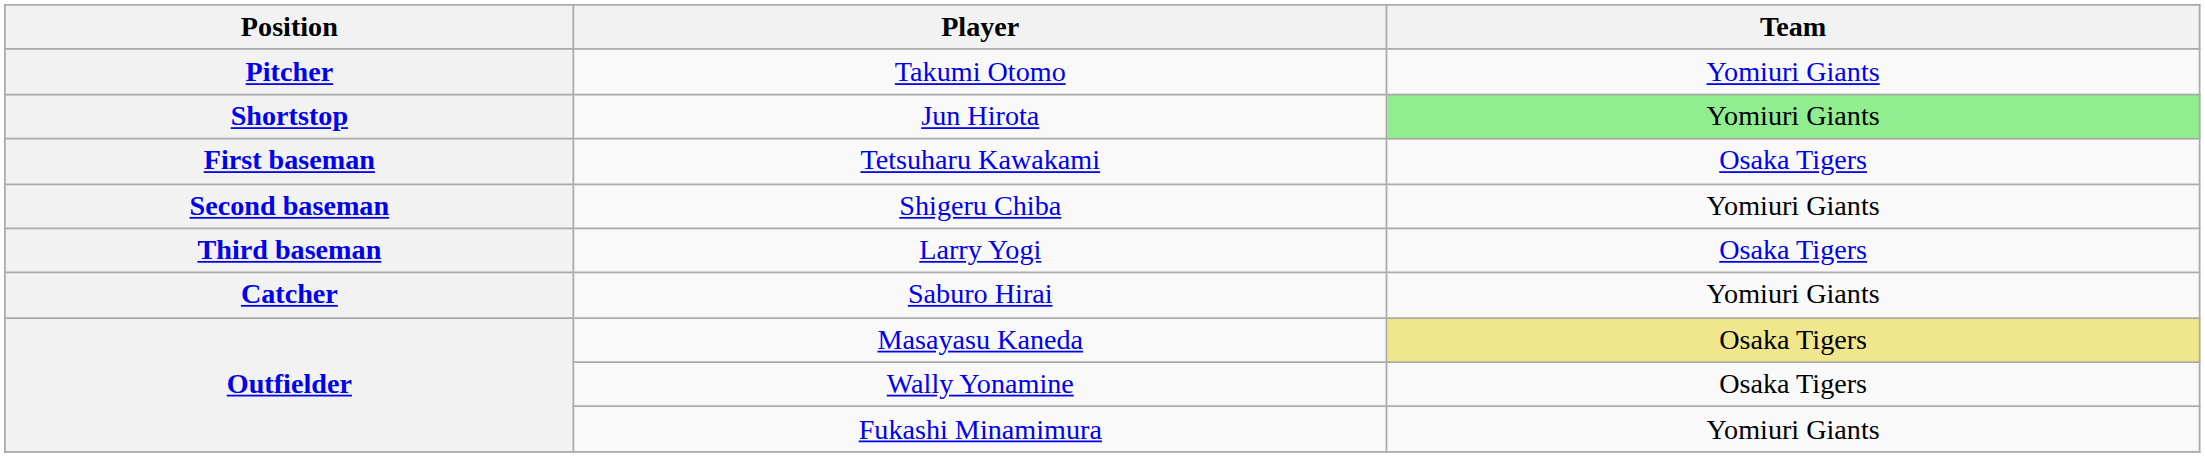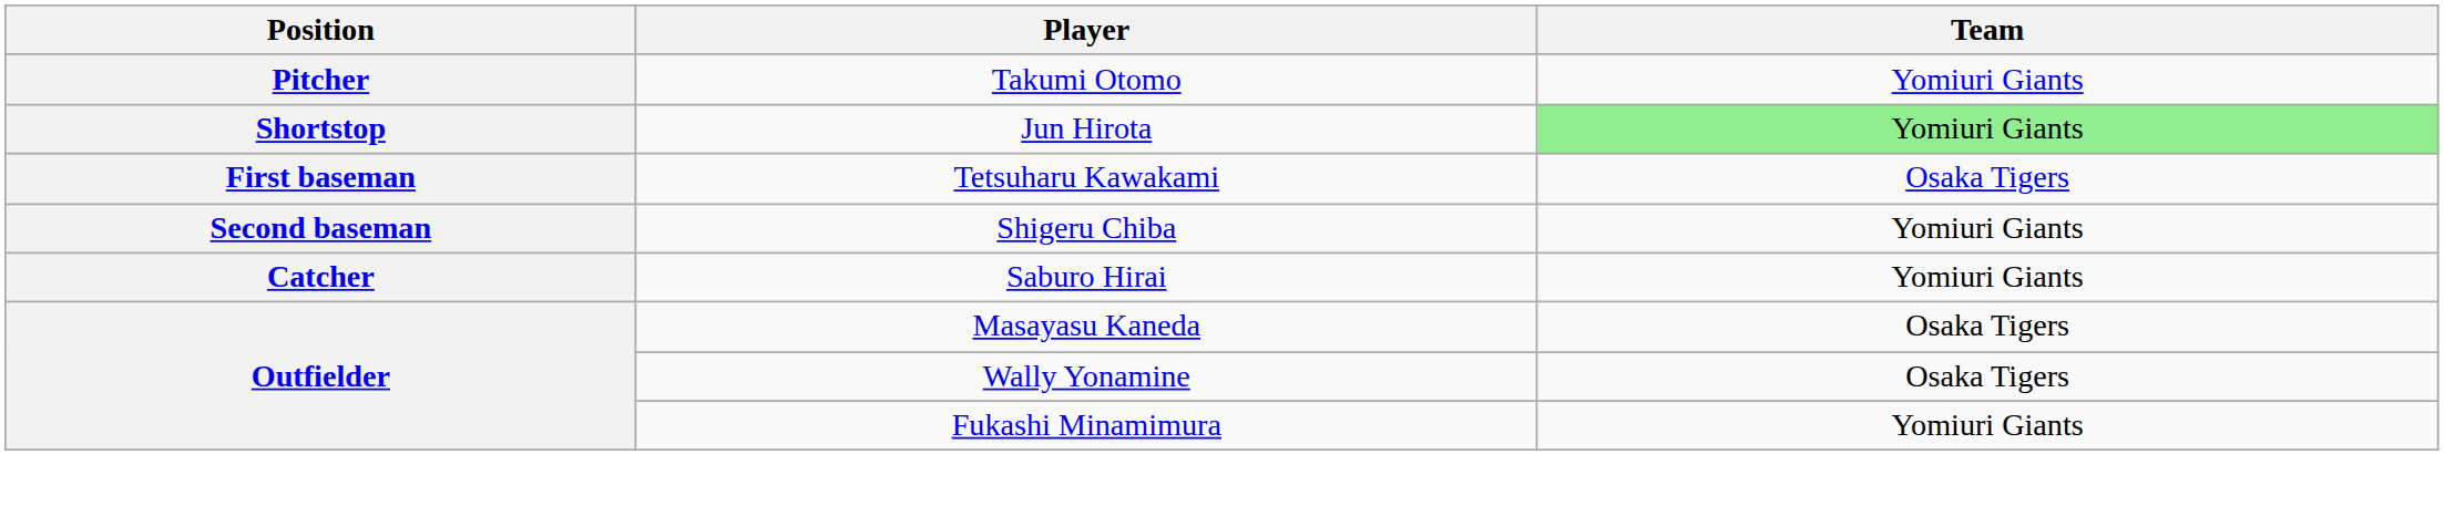- row: Third baseman | Larry Yogi | Osaka Tigers
Masayasu Kaneda | Team: khaki background -> no background
